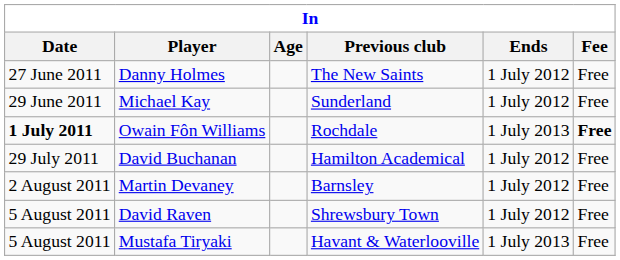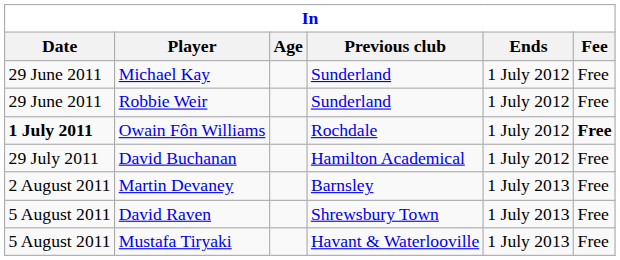- row: 27 June 2011 | Danny Holmes | The New Saints | 1 July 2012 | Free
+ row: 29 June 2011 | Robbie Weir | Sunderland | 1 July 2012 | Free
Owain Fôn Williams | Ends: 1 July 2013 -> 1 July 2012
Martin Devaney | Ends: 1 July 2012 -> 1 July 2013
David Raven | Ends: 1 July 2012 -> 1 July 2013
